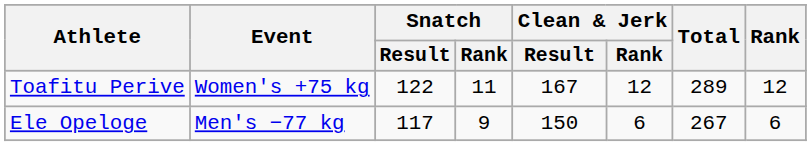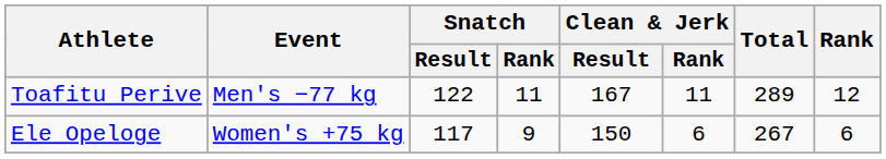Toafitu Perive | Event: Women's +75 kg -> Men's −77 kg
Toafitu Perive | Clean & Jerk / Rank: 12 -> 11
Ele Opeloge | Event: Men's −77 kg -> Women's +75 kg
